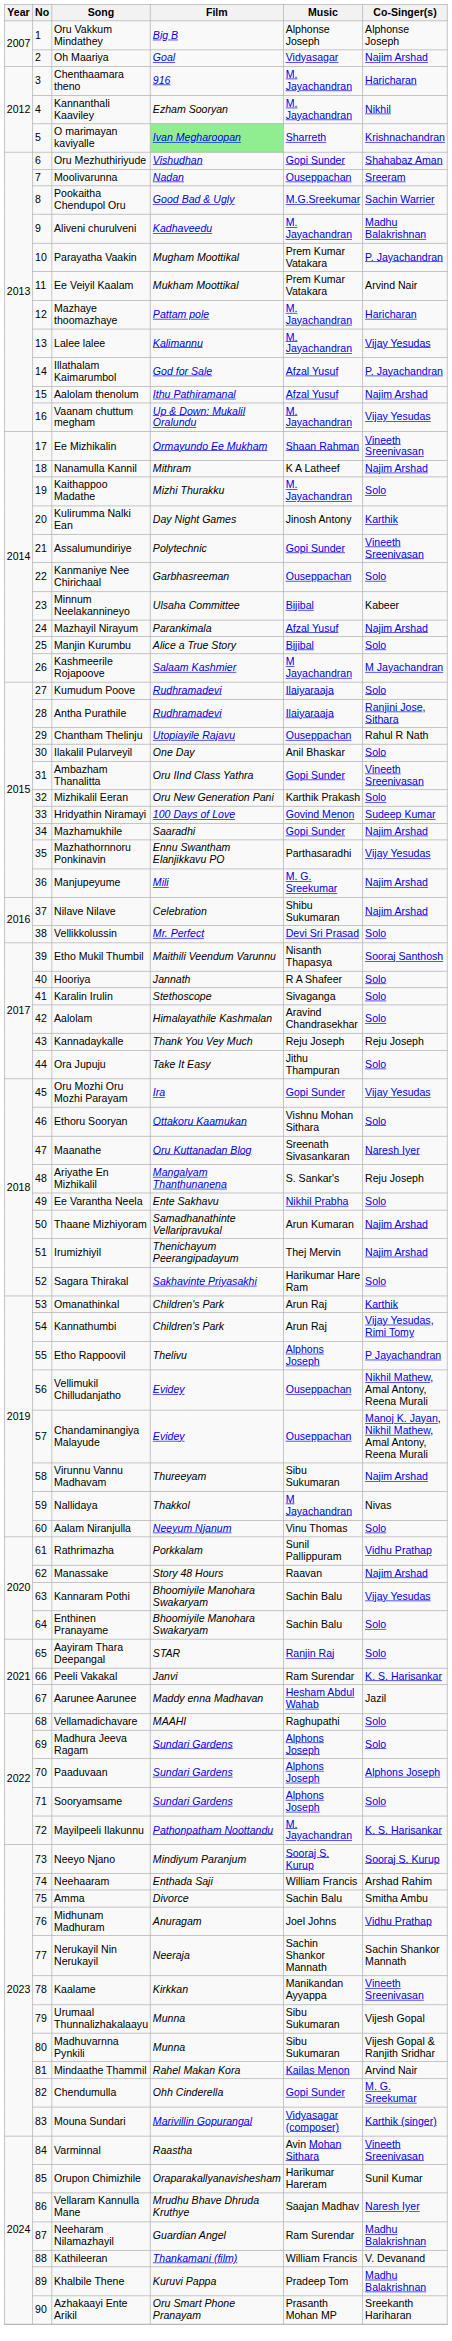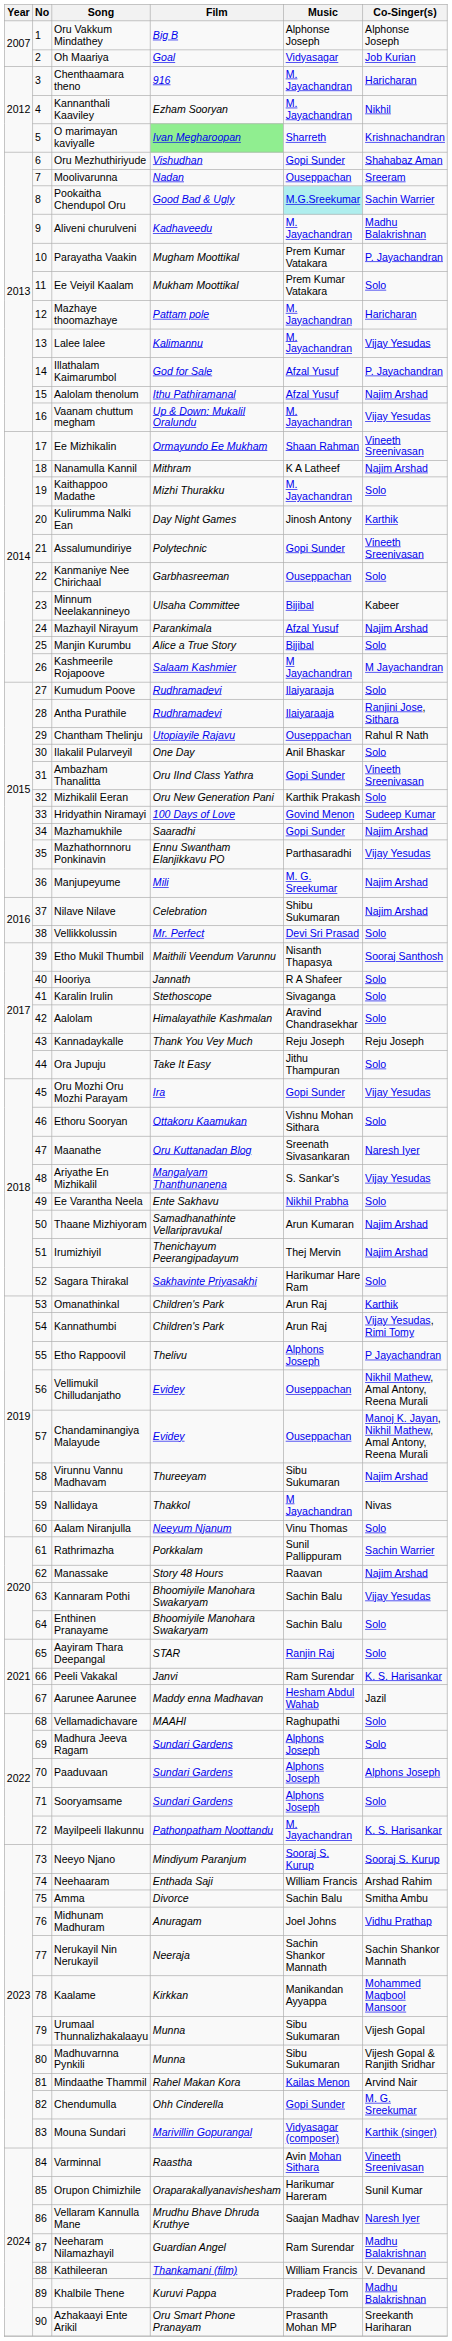Oh Maariya | Co-Singer(s): Najim Arshad -> Job Kurian
Pookaitha Chendupol Oru | Music: no background -> paleturquoise background
Ee Veiyil Kaalam | Co-Singer(s): Arvind Nair -> Solo
Ariyathe En Mizhikalil | Co-Singer(s): Reju Joseph -> Vijay Yesudas
Rathrimazha | Co-Singer(s): Vidhu Prathap -> Sachin Warrier
Kaalame | Co-Singer(s): Vineeth Sreenivasan -> Mohammed Maqbool Mansoor
